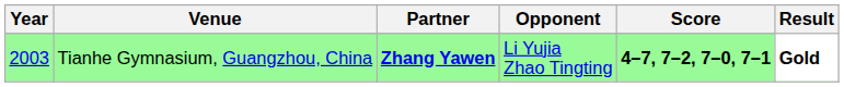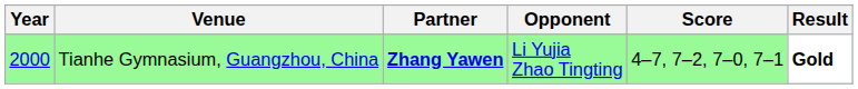Tianhe Gymnasium, Guangzhou, China | Year: 2003 -> 2000
Tianhe Gymnasium, Guangzhou, China | Score: bold -> normal
